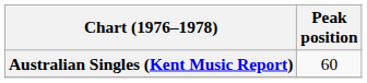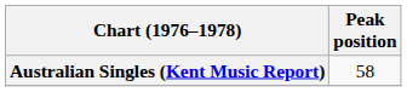Australian Singles (Kent Music Report) | Peak position: 60 -> 58
